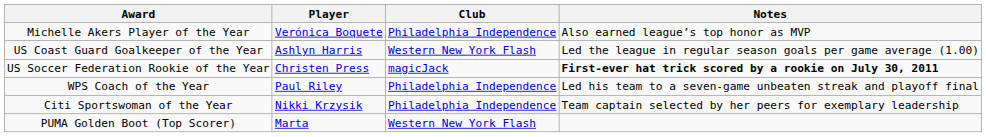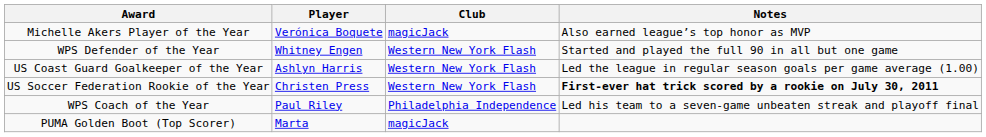Michelle Akers Player of the Year | Club: Philadelphia Independence -> magicJack
+ row: WPS Defender of the Year | Whitney Engen | Western New York Flash | Started and played the full 90 in all but one game
US Soccer Federation Rookie of the Year | Club: magicJack -> Western New York Flash
- row: Citi Sportswoman of the Year | Nikki Krzysik | Philadelphia Independence | Team captain selected by her peers for exemplary leadership
PUMA Golden Boot (Top Scorer) | Club: Western New York Flash -> magicJack
